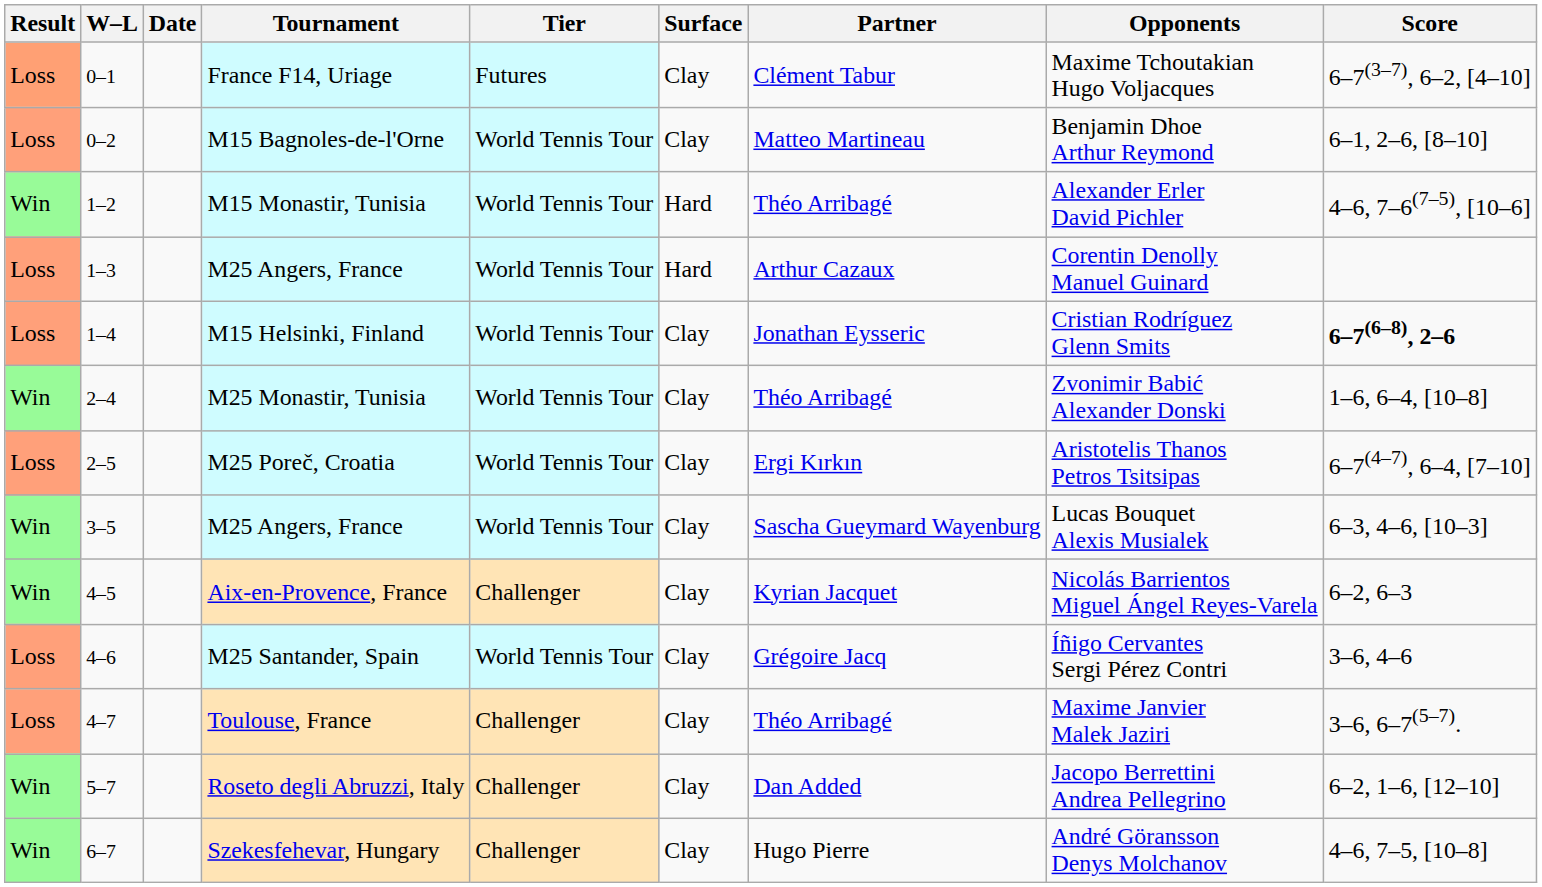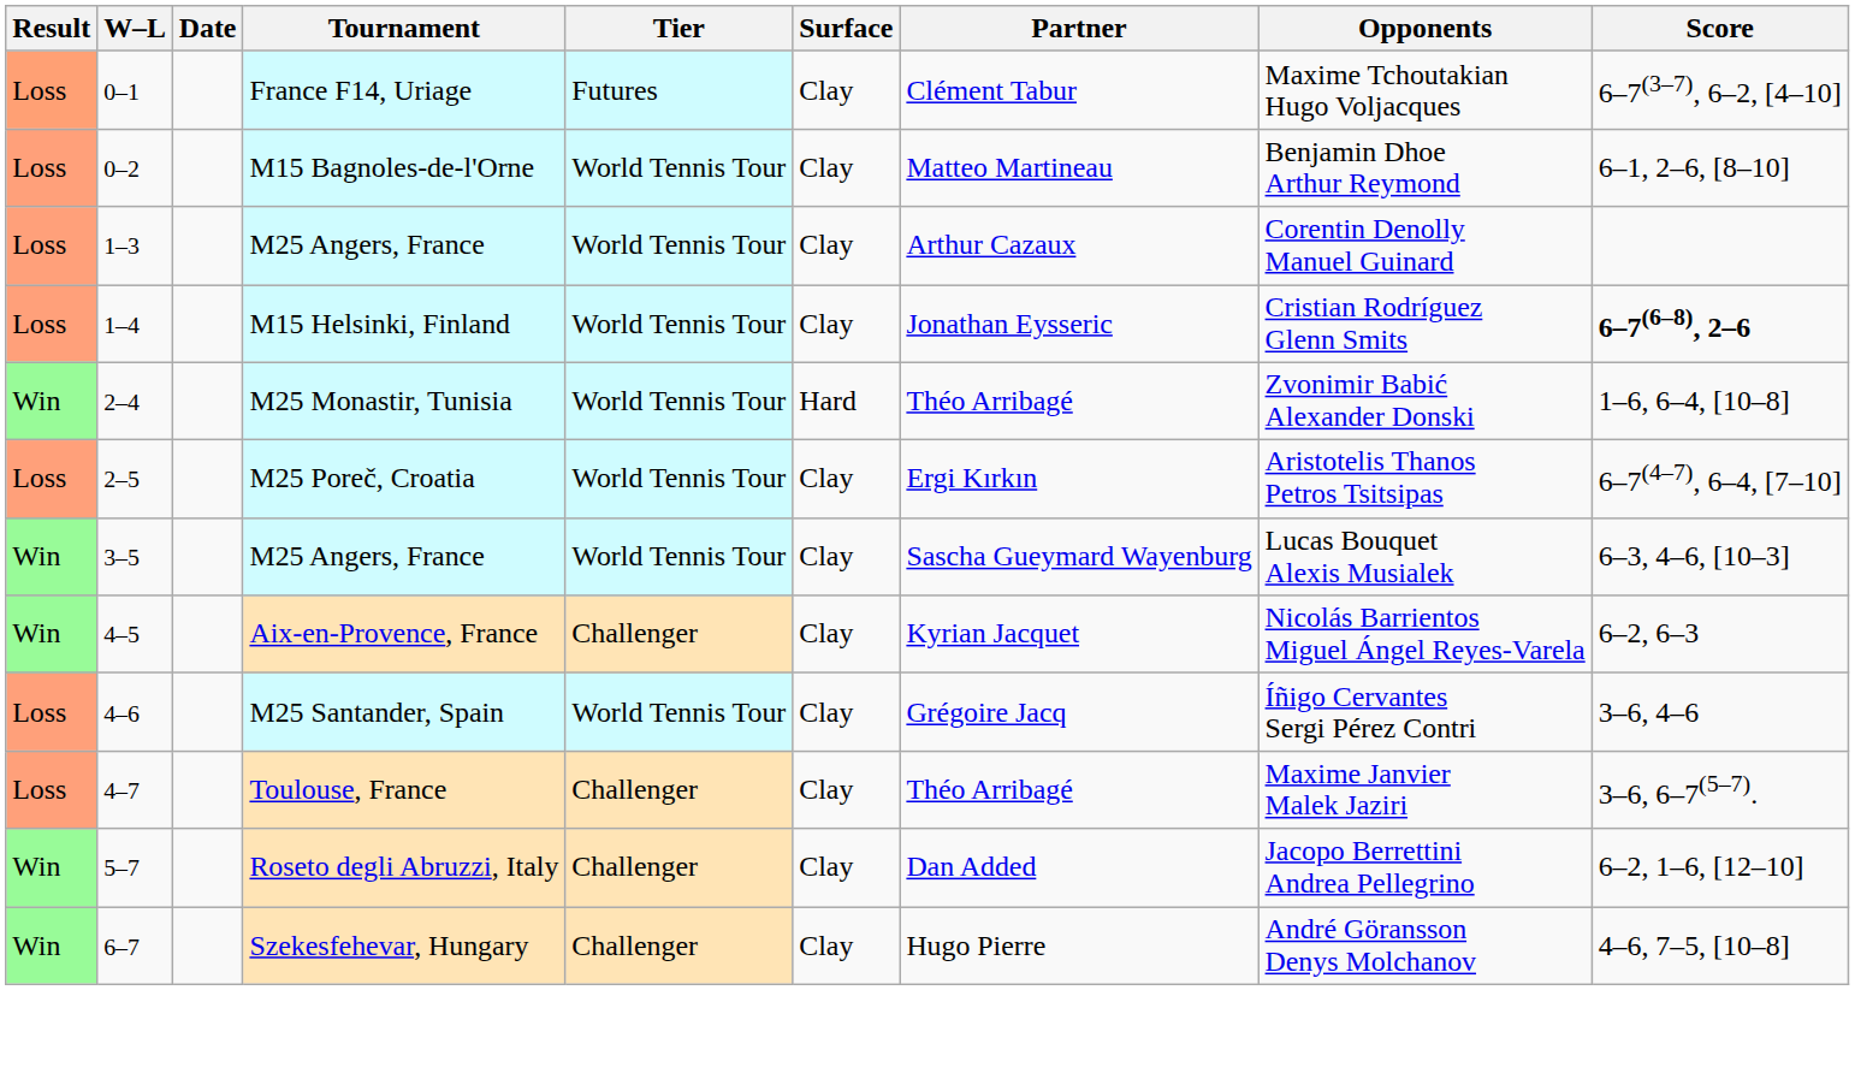- row: Win | 1–2 | M15 Monastir, Tunisia | World Tennis Tour | Hard | Théo Arribagé | Alexander Erler David Pichler | 4–6, 7–6(7–5), [10–6]
1–3 / M25 Angers, France | Surface: Hard -> Clay
M25 Monastir, Tunisia | Surface: Clay -> Hard
